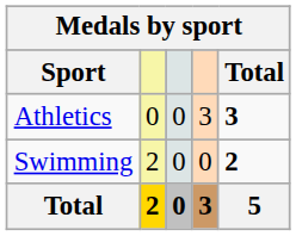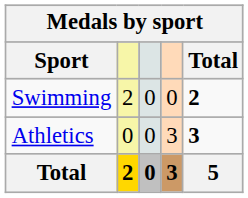rows swapped: Athletics <-> Swimming
